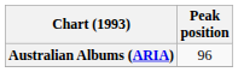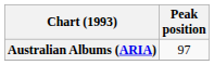Australian Albums (ARIA) | Peak position: 96 -> 97
